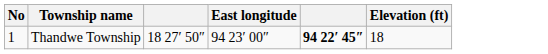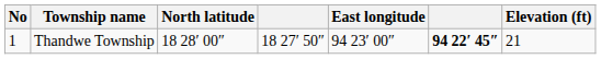+ column: North latitude | 18 28′ 00″
Thandwe Township | Elevation (ft): 18 -> 21
